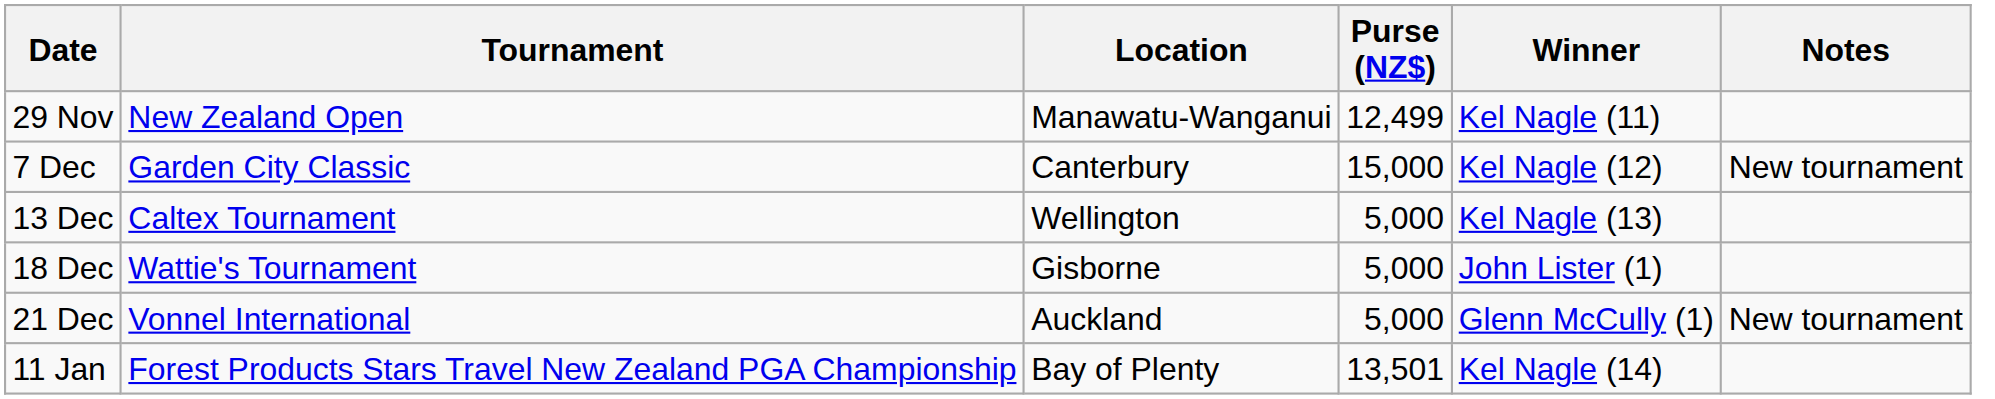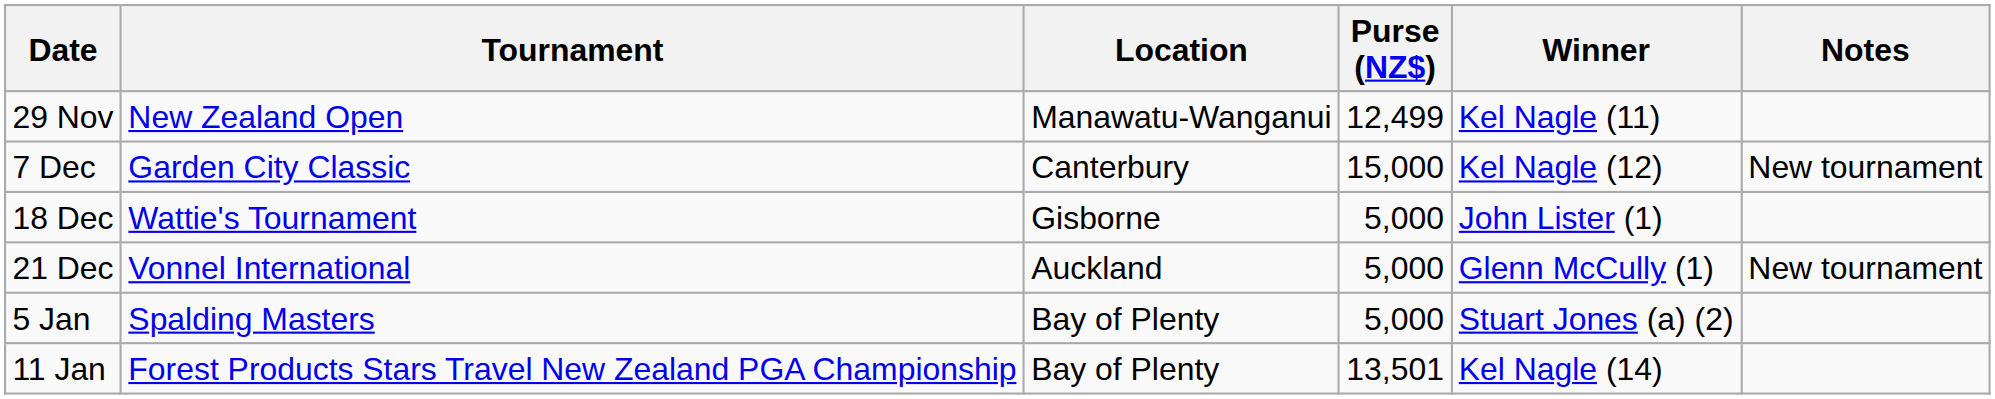- row: 13 Dec | Caltex Tournament | Wellington | 5,000 | Kel Nagle (13)
+ row: 5 Jan | Spalding Masters | Bay of Plenty | 5,000 | Stuart Jones (a) (2)
